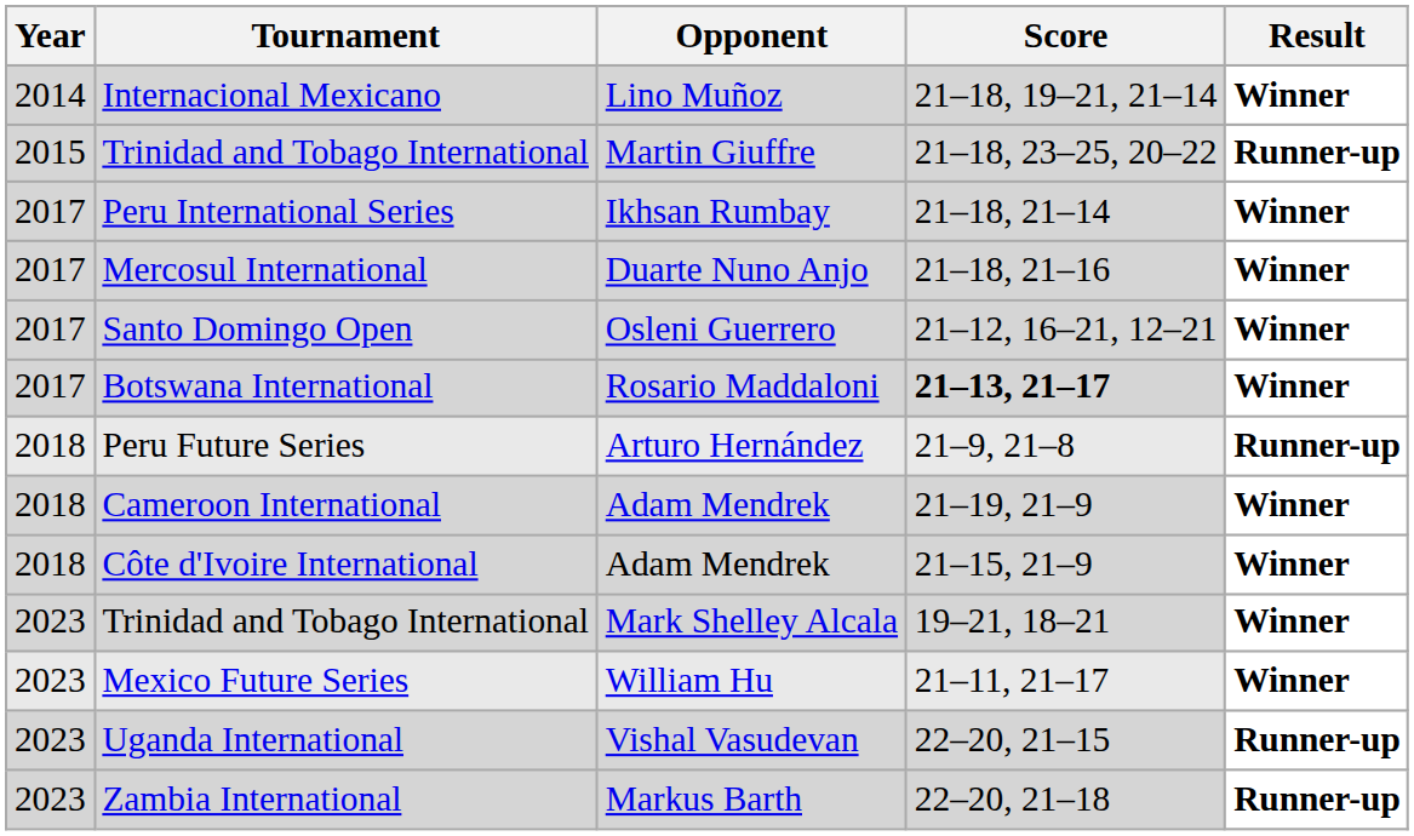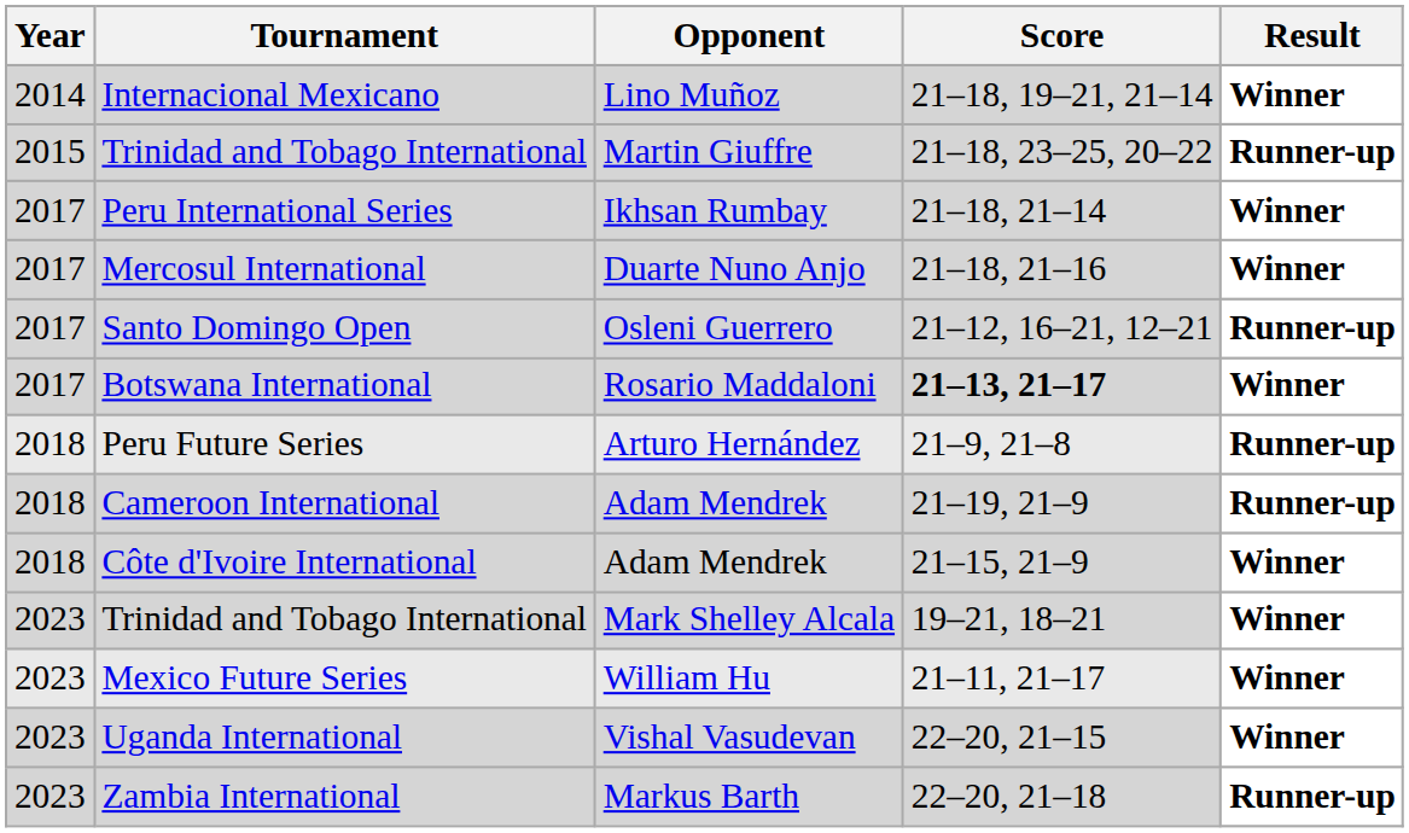Santo Domingo Open | Result: Winner -> Runner-up
Cameroon International | Result: Winner -> Runner-up
Uganda International | Result: Runner-up -> Winner
